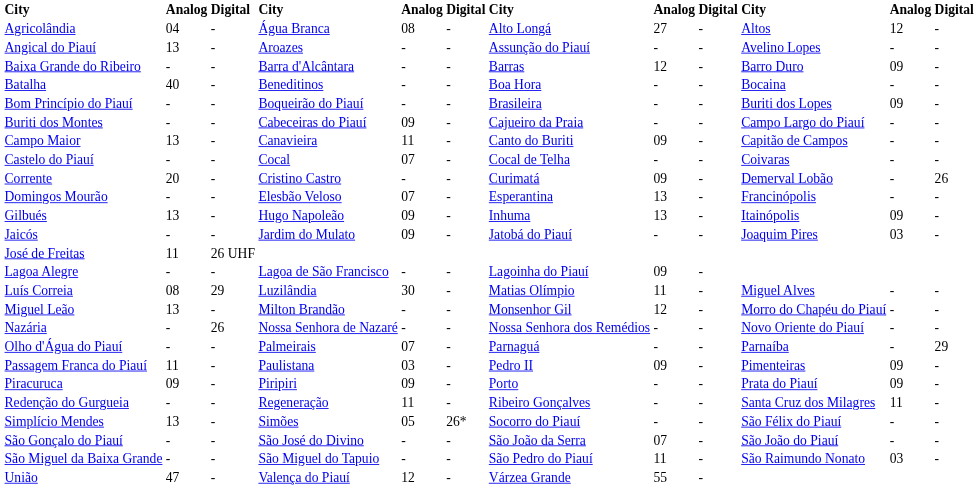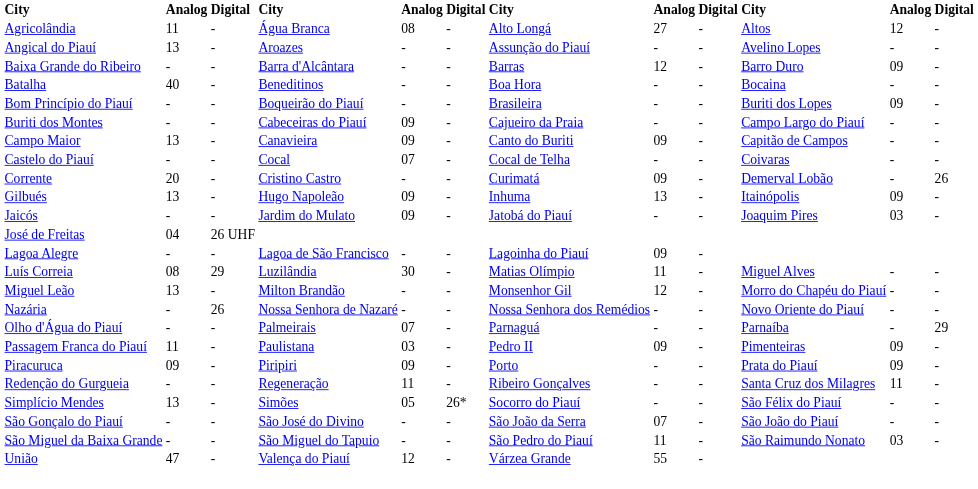Agricolândia | column 2: 04 -> 11
Campo Maior | column 5: 11 -> 09
- row: Domingos Mourão | - | - | Elesbão Veloso | 07 | - | Esperantina | 13 | - | Francinópolis | - | -
José de Freitas | column 2: 11 -> 04
